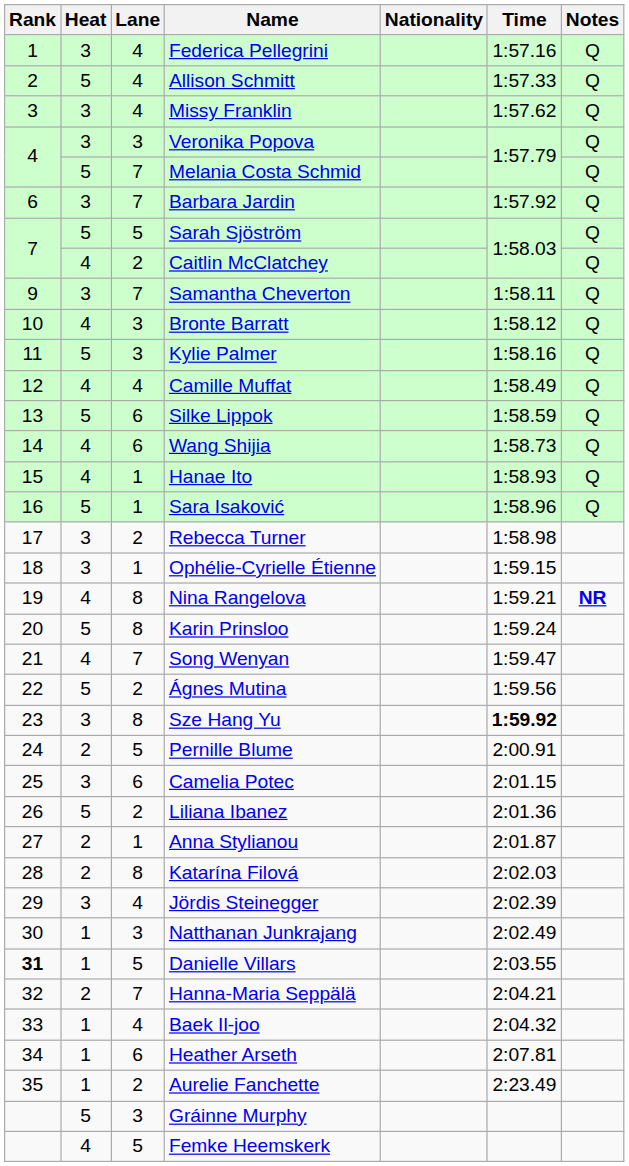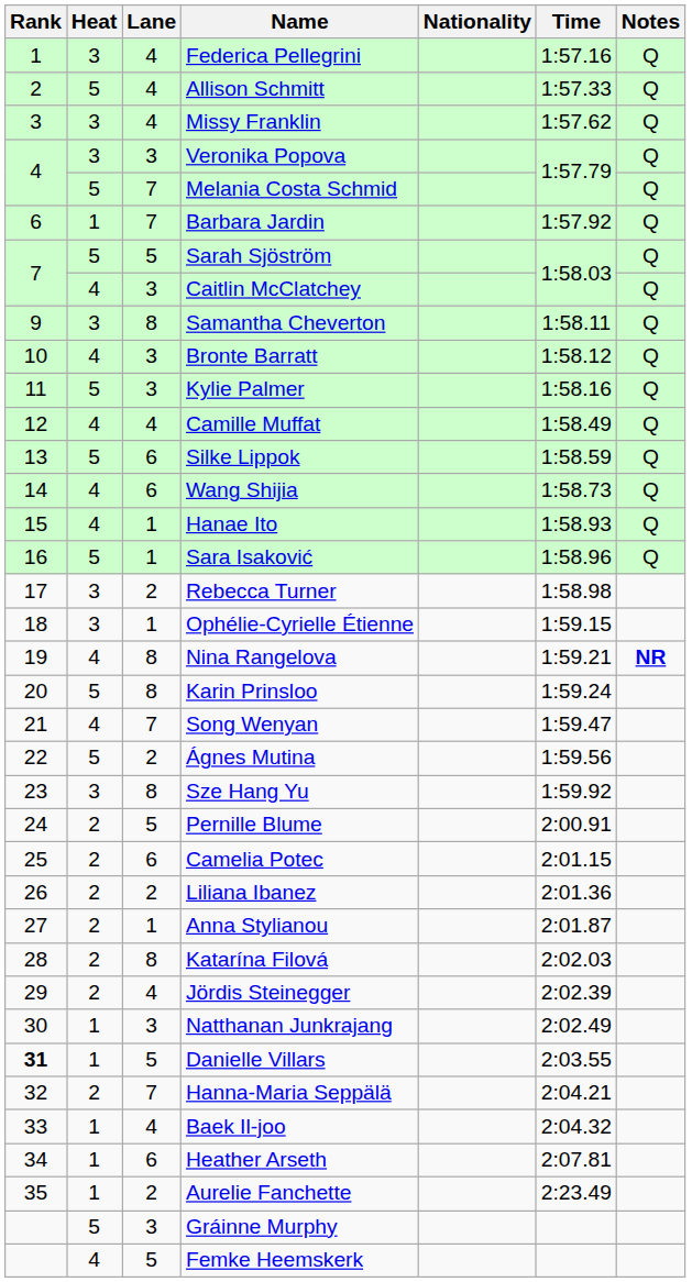Barbara Jardin | Heat: 3 -> 1
Caitlin McClatchey | Lane: 2 -> 3
Samantha Cheverton | Lane: 7 -> 8
Sze Hang Yu | Time: bold -> normal
Camelia Potec | Heat: 3 -> 2
Liliana Ibanez | Heat: 5 -> 2
Jördis Steinegger | Heat: 3 -> 2
